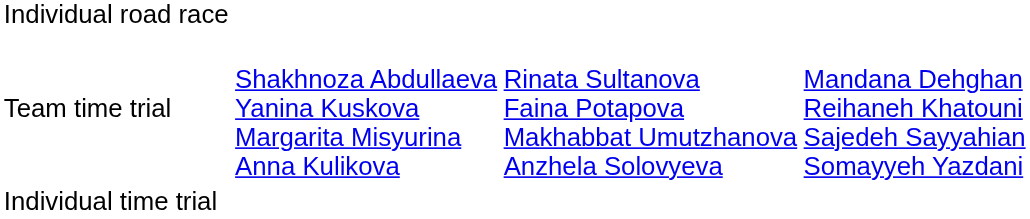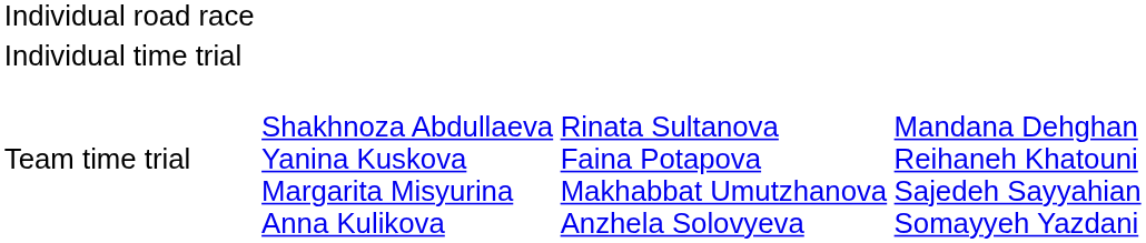rows swapped: Individual time trial <-> Team time trial
